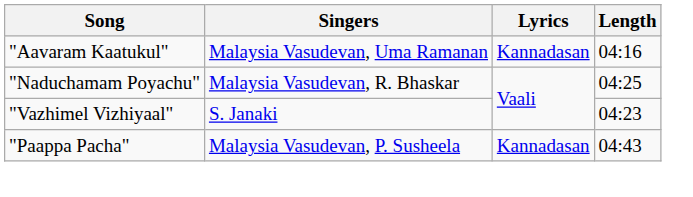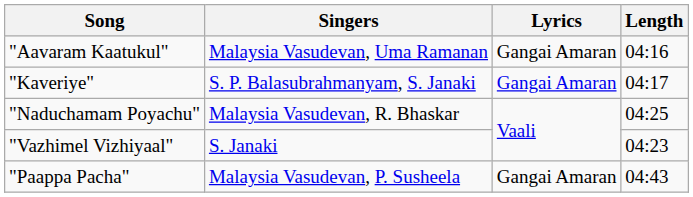"Aavaram Kaatukul" | Lyrics: Kannadasan -> Gangai Amaran
+ row: "Kaveriye" | S. P. Balasubrahmanyam, S. Janaki | Gangai Amaran | 04:17
"Paappa Pacha" | Lyrics: Kannadasan -> Gangai Amaran
